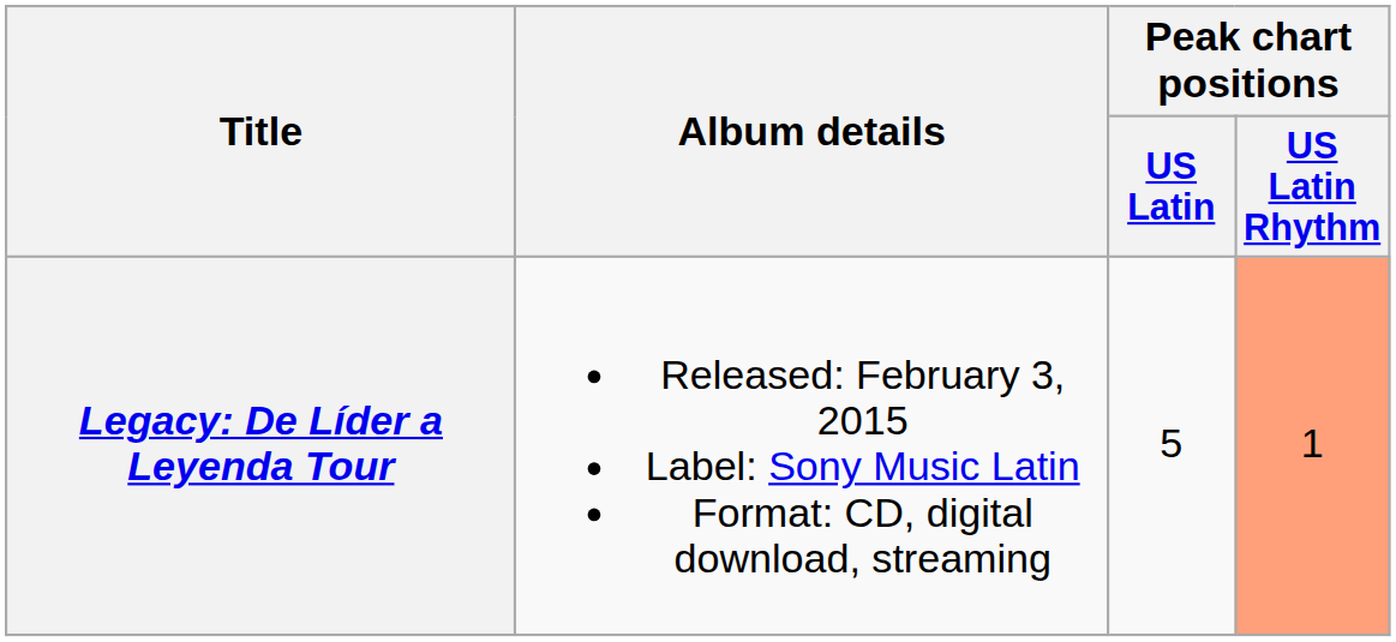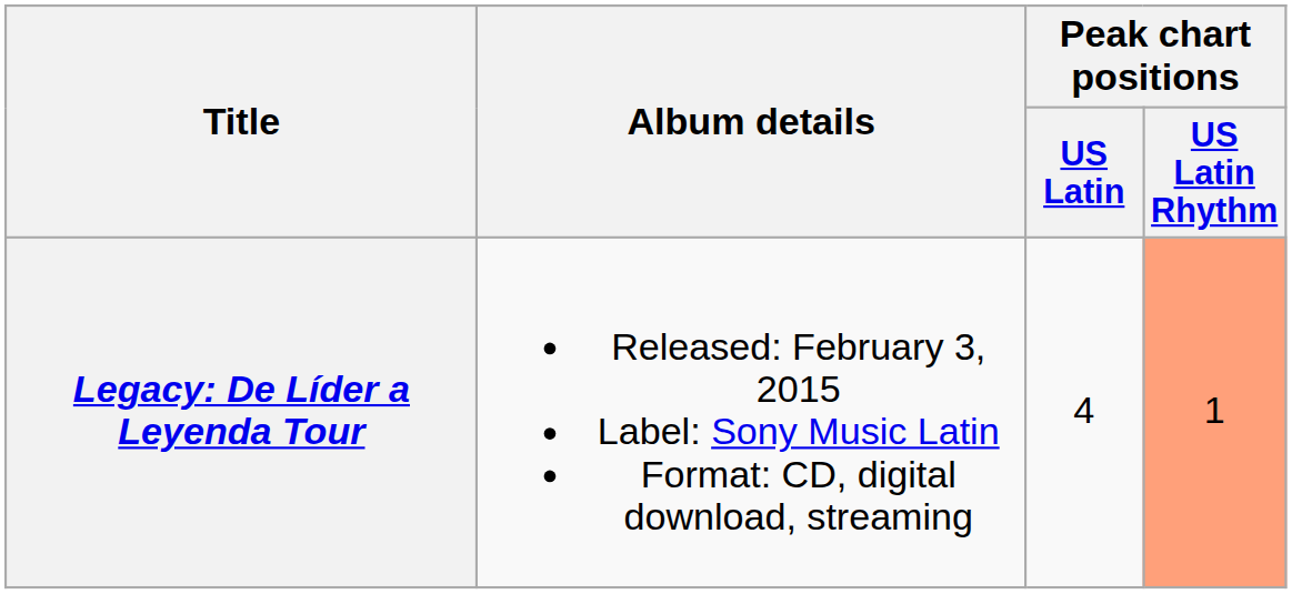Legacy: De Líder a Leyenda Tour | Peak chart positions / US Latin: 5 -> 4
